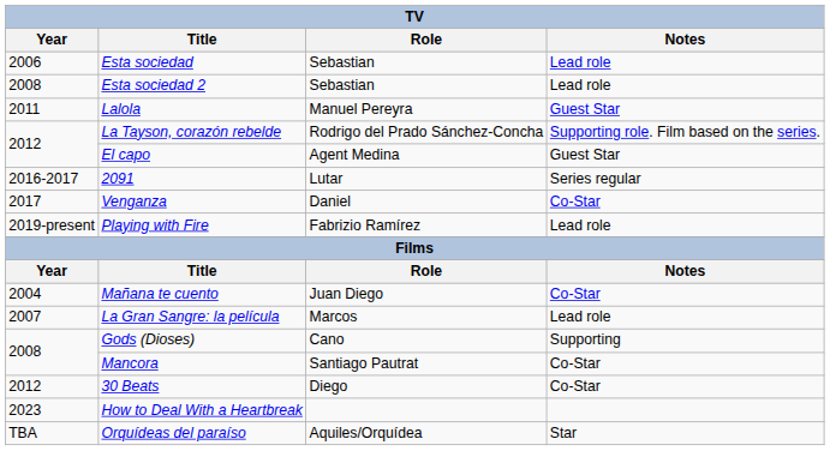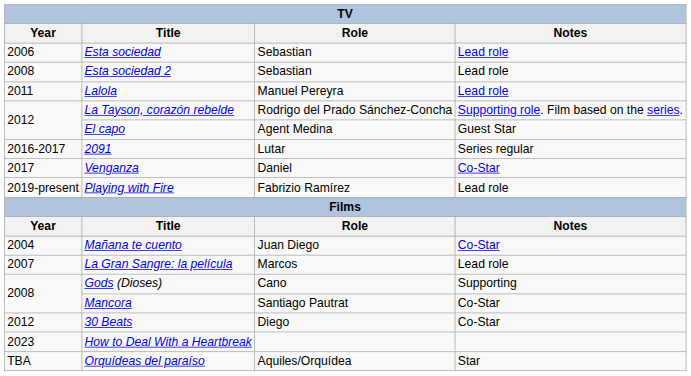Lalola | Notes: Guest Star -> Lead role
